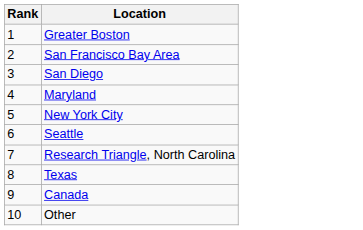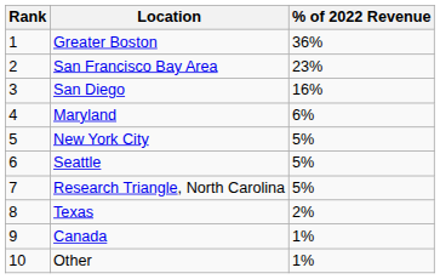+ column: % of 2022 Revenue | 36% | 23% | 16% | 6% | 5% | 5% | 5% | 2% | 1% | 1%
